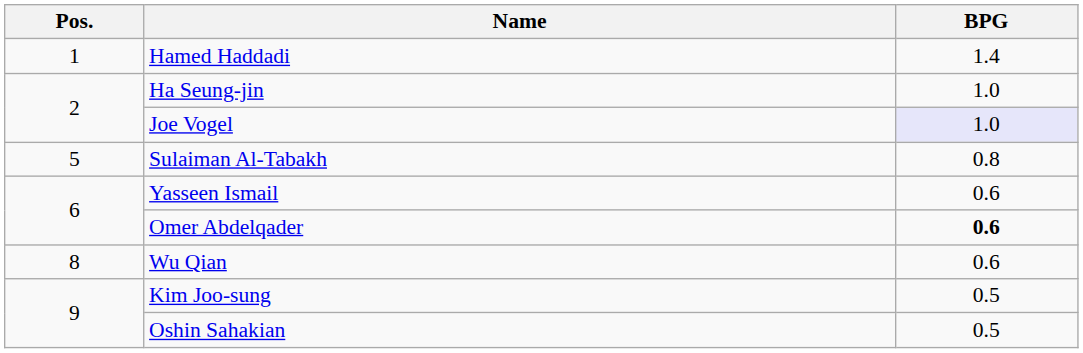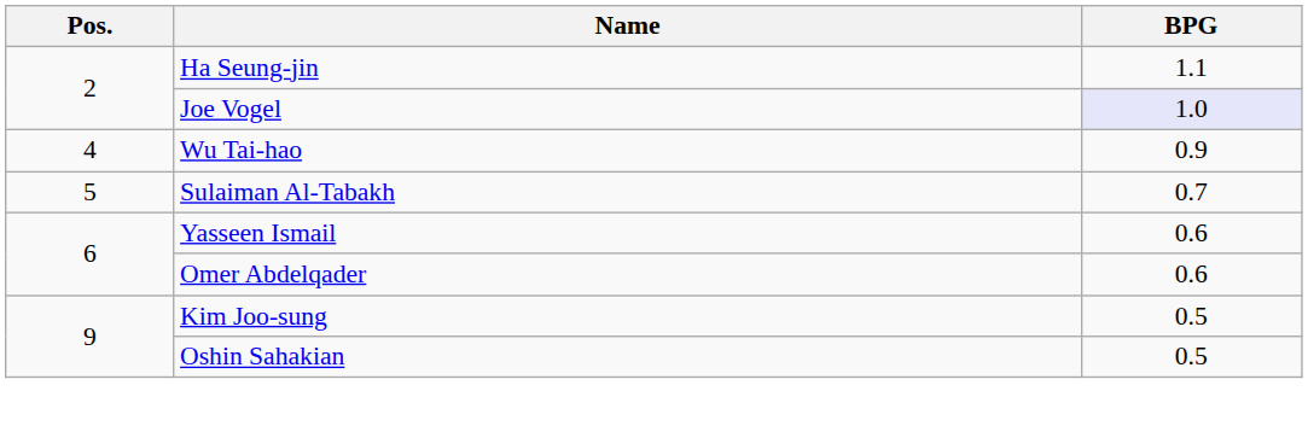- row: 1 | Hamed Haddadi | 1.4
Ha Seung-jin | BPG: 1.0 -> 1.1
+ row: 4 | Wu Tai-hao | 0.9
Sulaiman Al-Tabakh | BPG: 0.8 -> 0.7
Omer Abdelqader | BPG: bold -> normal
- row: 8 | Wu Qian | 0.6
